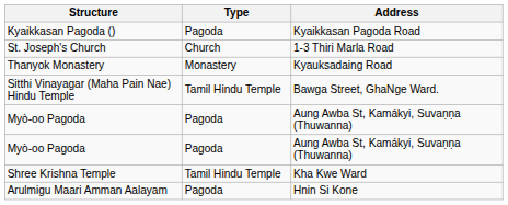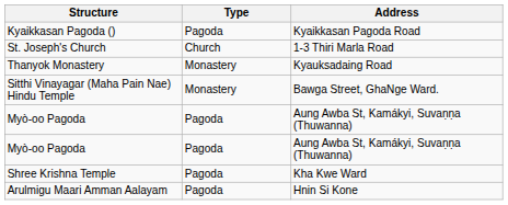Sitthi Vinayagar (Maha Pain Nae) Hindu Temple | Type: Tamil Hindu Temple -> Monastery
Shree Krishna Temple | Type: Tamil Hindu Temple -> Pagoda
